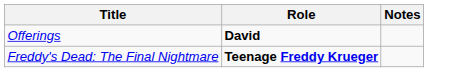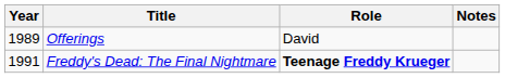+ column: Year | 1989 | 1991
Offerings | Role: bold -> normal
